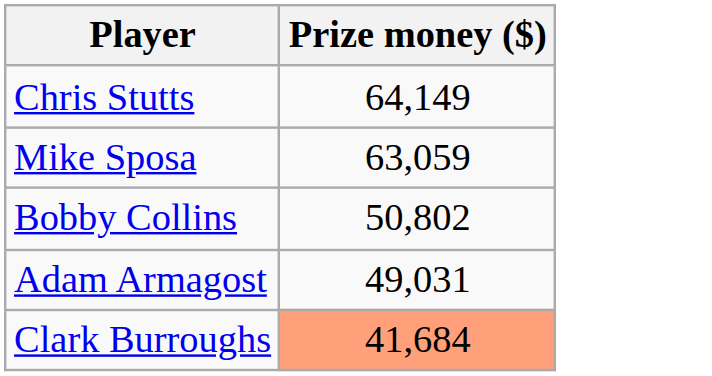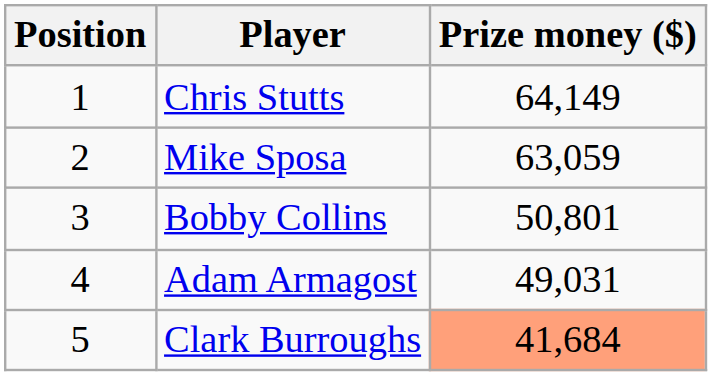+ column: Position | 1 | 2 | 3 | 4 | 5
Bobby Collins | Prize money ($): 50,802 -> 50,801
